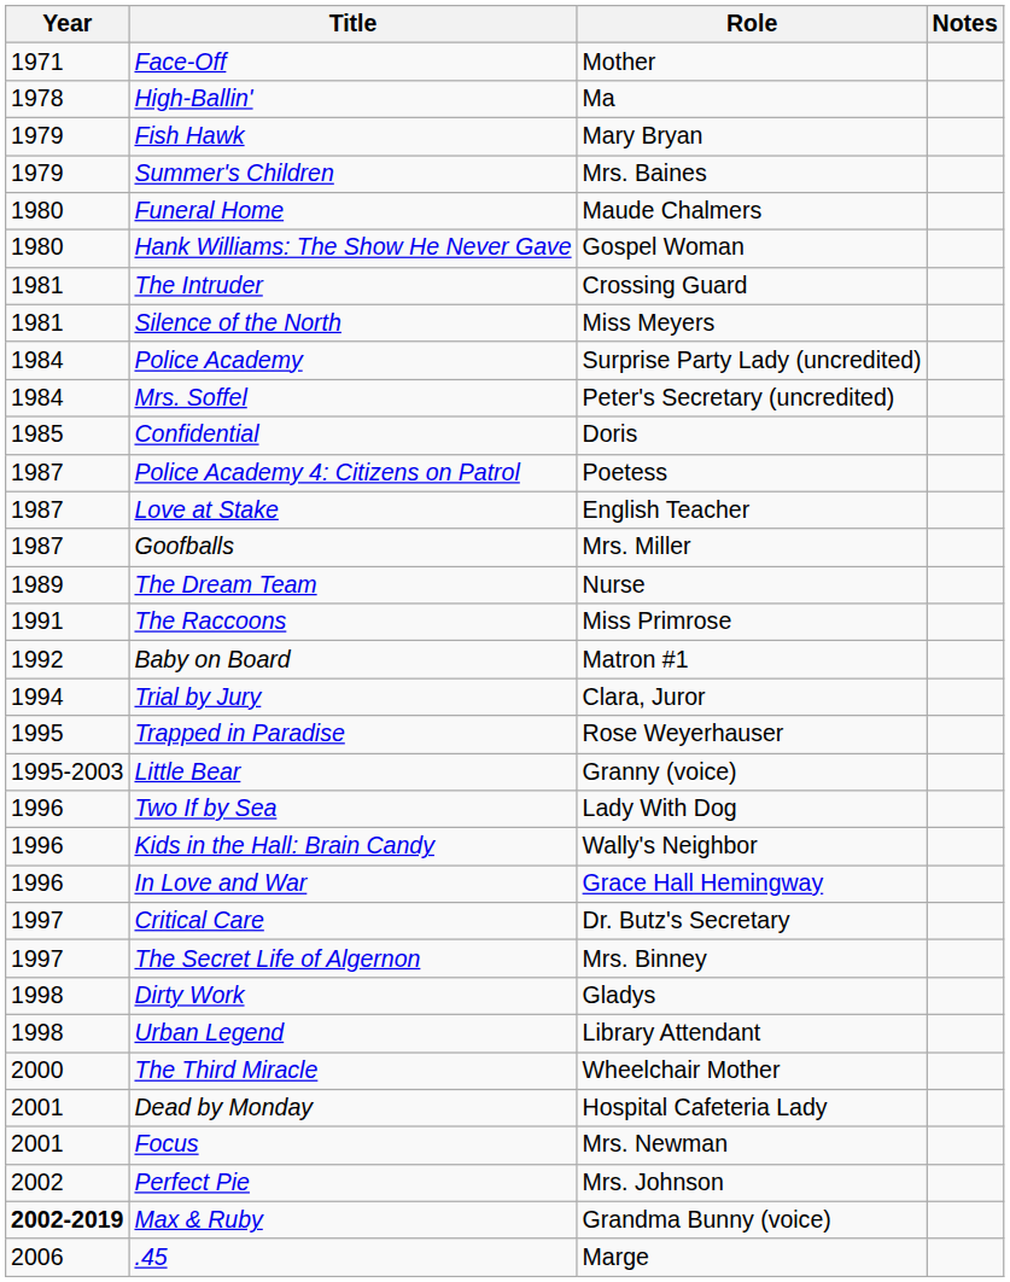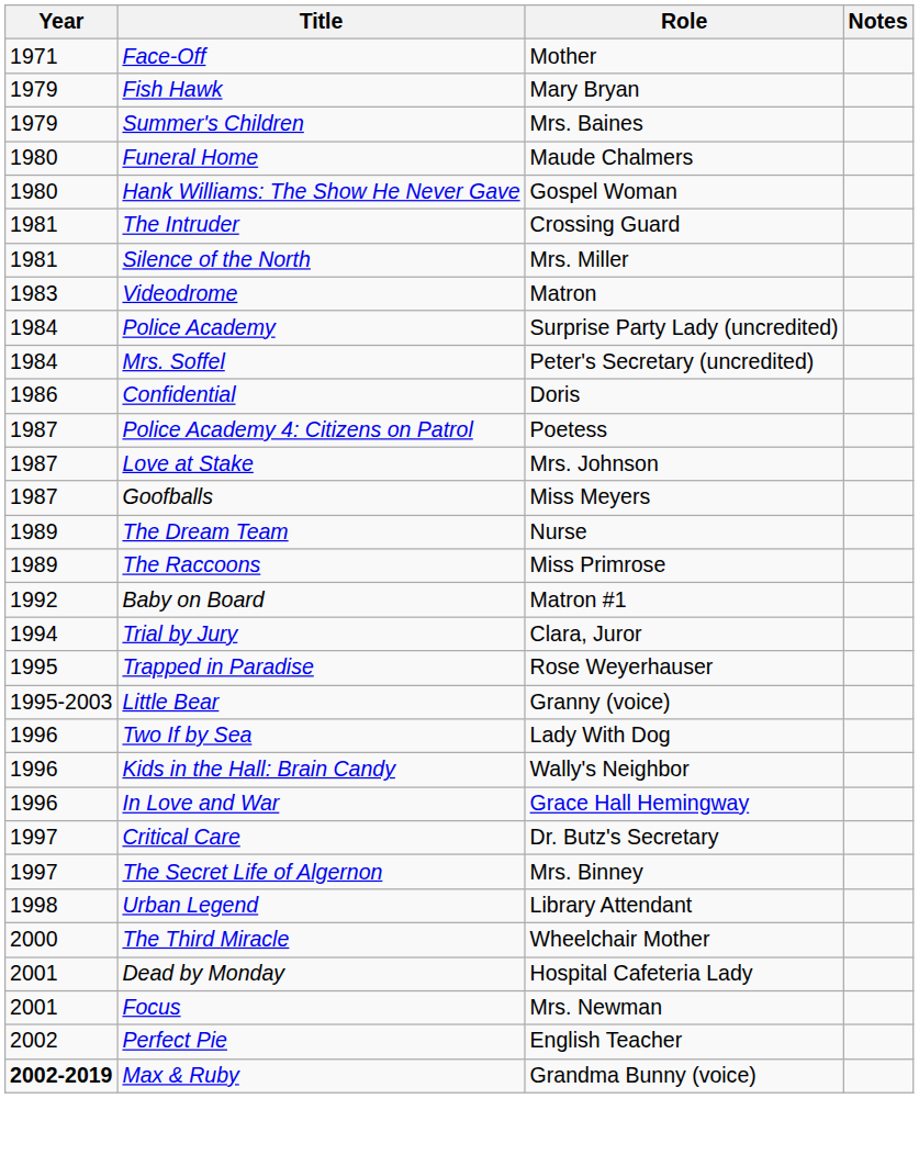- row: 1978 | High-Ballin' | Ma
Silence of the North | Role: Miss Meyers -> Mrs. Miller
+ row: 1983 | Videodrome | Matron
Confidential | Year: 1985 -> 1986
Love at Stake | Role: English Teacher -> Mrs. Johnson
Goofballs | Role: Mrs. Miller -> Miss Meyers
The Raccoons | Year: 1991 -> 1989
- row: 1998 | Dirty Work | Gladys
Perfect Pie | Role: Mrs. Johnson -> English Teacher
- row: 2006 | .45 | Marge
